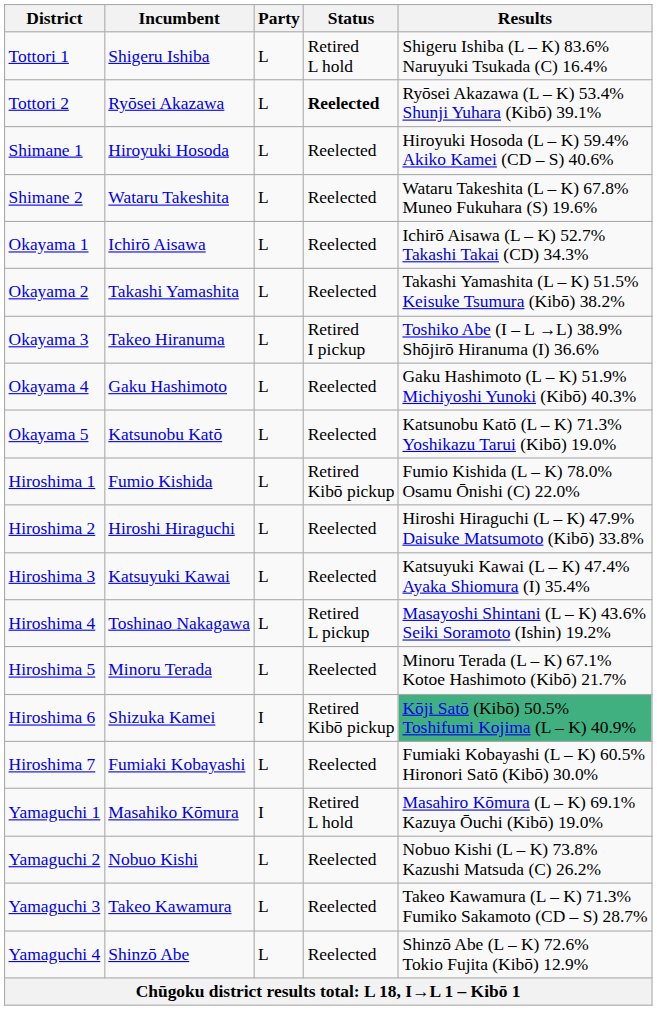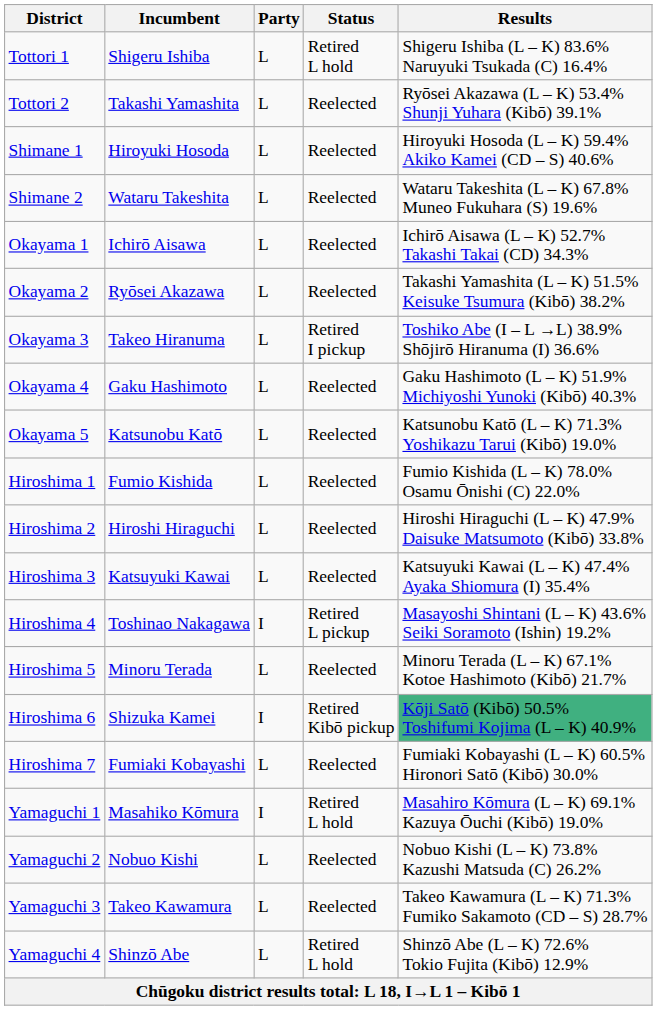Tottori 2 | Incumbent: Ryōsei Akazawa -> Takashi Yamashita
Tottori 2 | Status: bold -> normal
Okayama 2 | Incumbent: Takashi Yamashita -> Ryōsei Akazawa
Hiroshima 1 | Status: Retired Kibō pickup -> Reelected
Hiroshima 4 | Party: L -> I
Yamaguchi 4 | Status: Reelected -> Retired L hold
